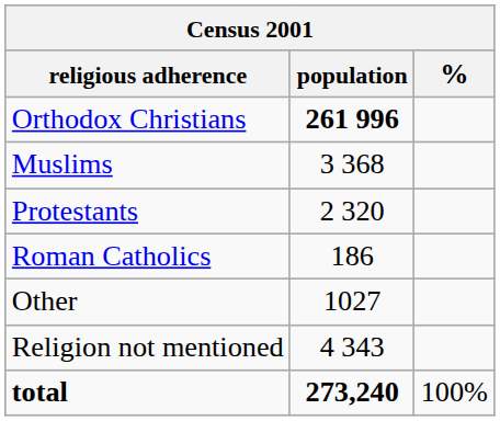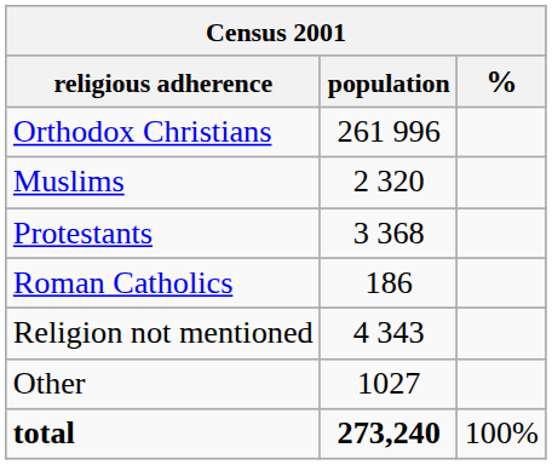Orthodox Christians | population: bold -> normal
Muslims | population: 3 368 -> 2 320
Protestants | population: 2 320 -> 3 368
rows swapped: Other <-> Religion not mentioned
